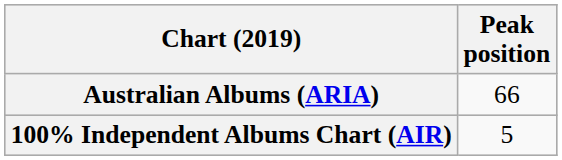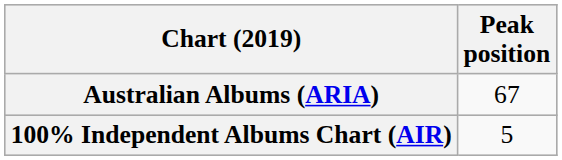Australian Albums (ARIA) | Peak position: 66 -> 67
